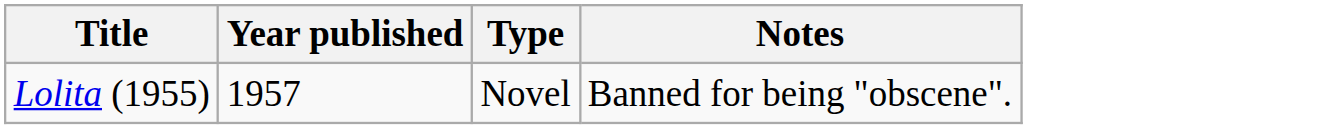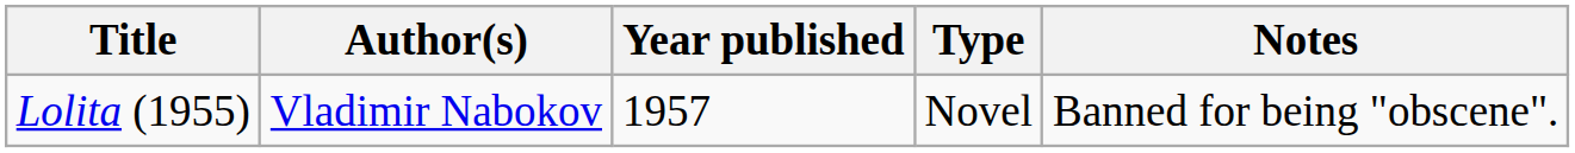+ column: Author(s) | Vladimir Nabokov
